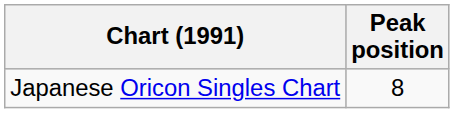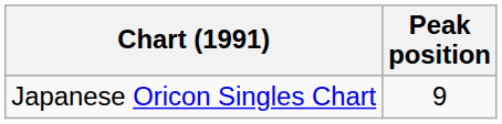Japanese Oricon Singles Chart | Peak position: 8 -> 9
